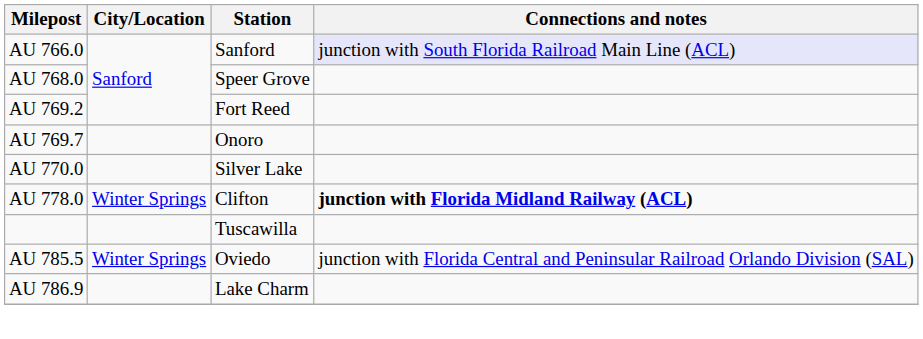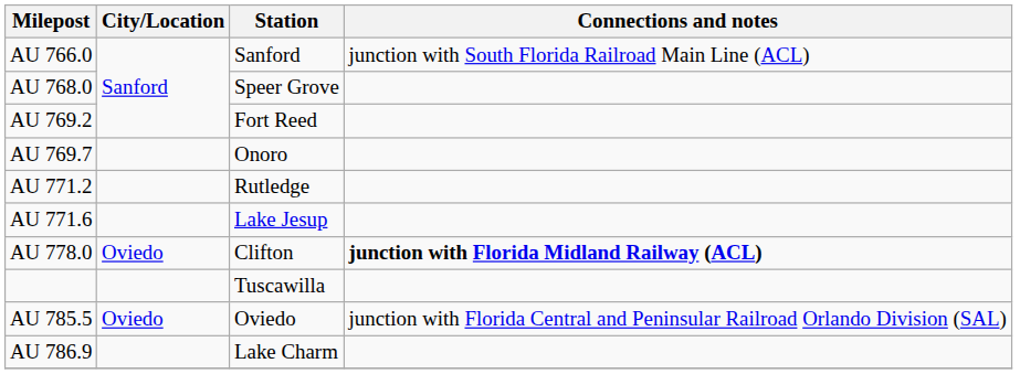AU 766.0 | Connections and notes: lavender background -> no background
- row: AU 770.0 | Silver Lake
+ row: AU 771.2 | Rutledge
+ row: AU 771.6 | Lake Jesup
AU 778.0 | City/Location: Winter Springs -> Oviedo
AU 785.5 | City/Location: Winter Springs -> Oviedo
